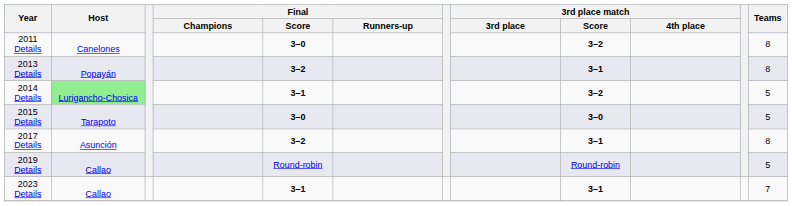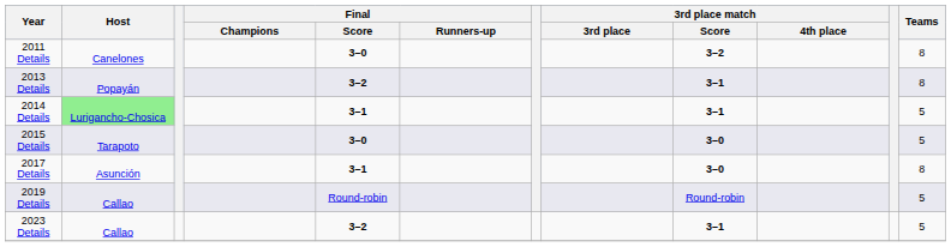2014 Details | 3rd place match / Score: 3–2 -> 3–1
2017 Details | Final / Score: 3–2 -> 3–1
2017 Details | 3rd place match / Score: 3–1 -> 3–0
2023 Details | Final / Score: 3–1 -> 3–2
2023 Details | Teams: 7 -> 5
